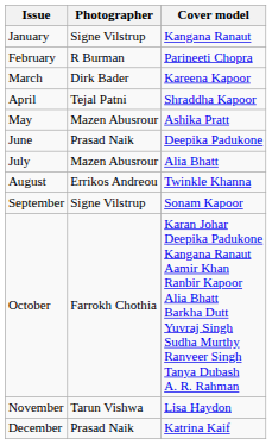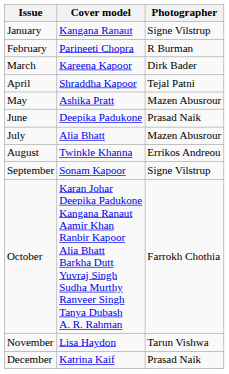columns swapped: Cover model <-> Photographer
